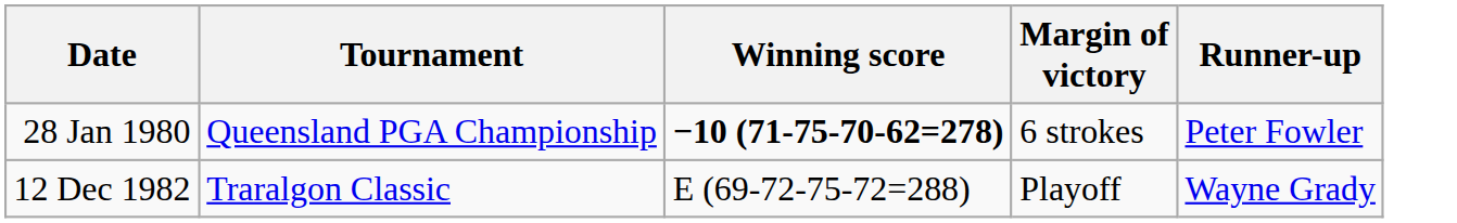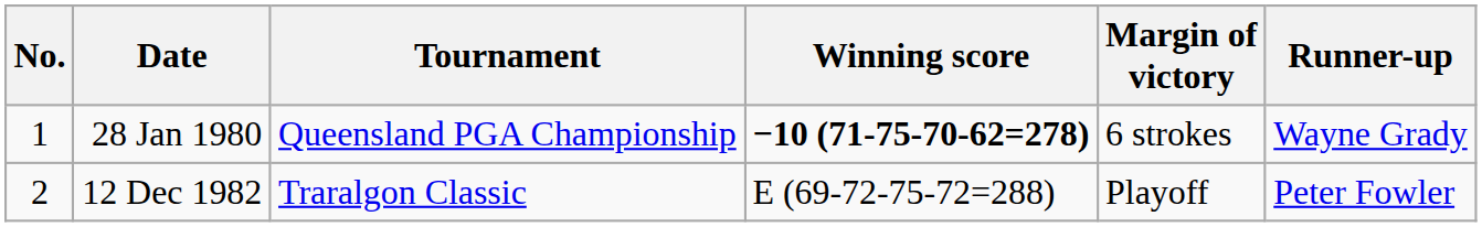+ column: No. | 1 | 2
28 Jan 1980 | Runner-up: Peter Fowler -> Wayne Grady
12 Dec 1982 | Runner-up: Wayne Grady -> Peter Fowler
